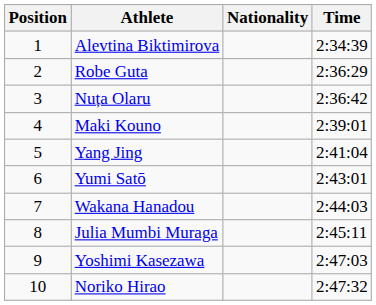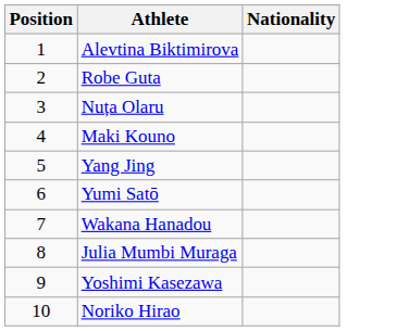- column: Time | 2:34:39 | 2:36:29 | 2:36:42 | 2:39:01 | 2:41:04 | 2:43:01 | 2:44:03 | 2:45:11 | 2:47:03 | 2:47:32
